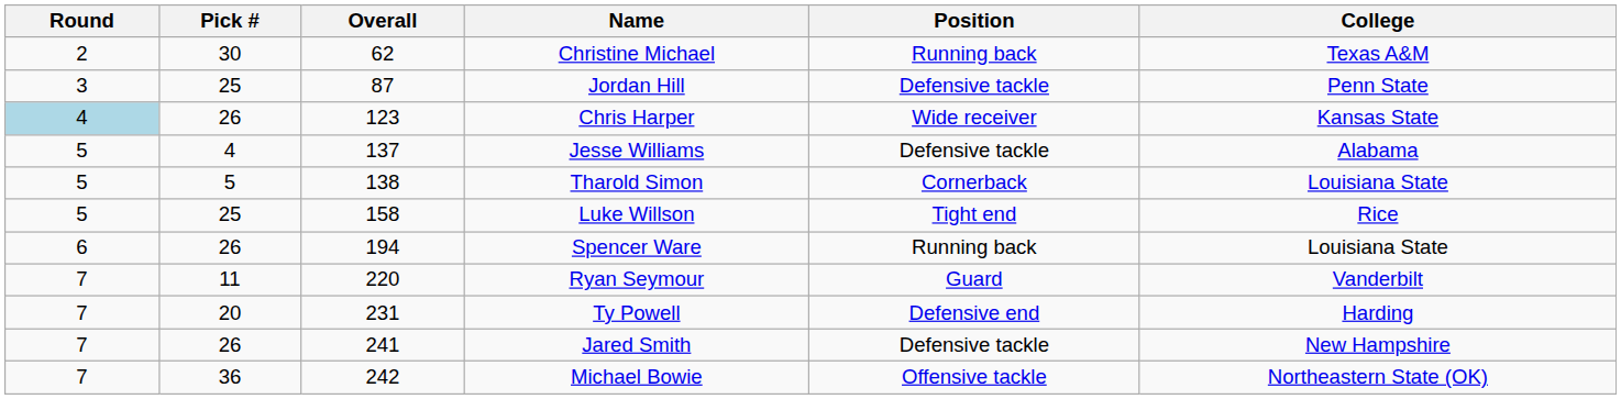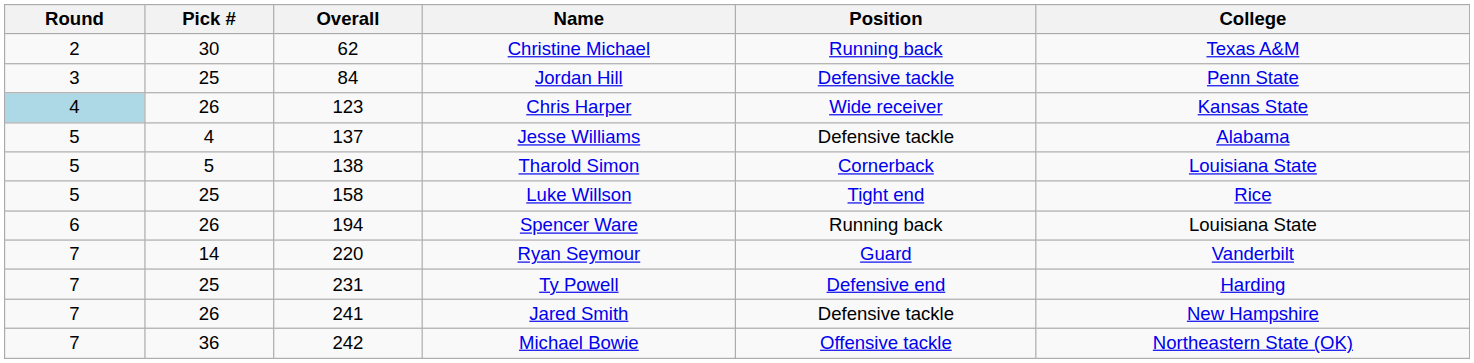Jordan Hill | Overall: 87 -> 84
Ryan Seymour | Pick #: 11 -> 14
Ty Powell | Pick #: 20 -> 25
